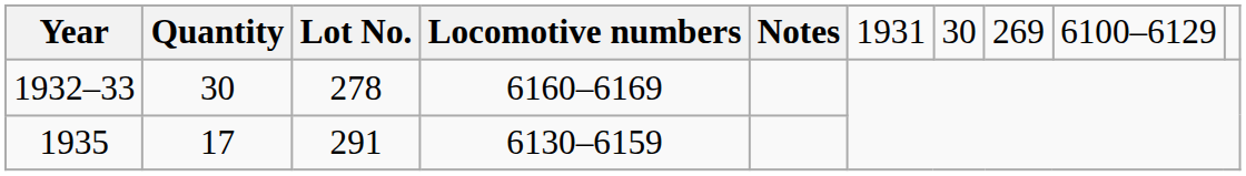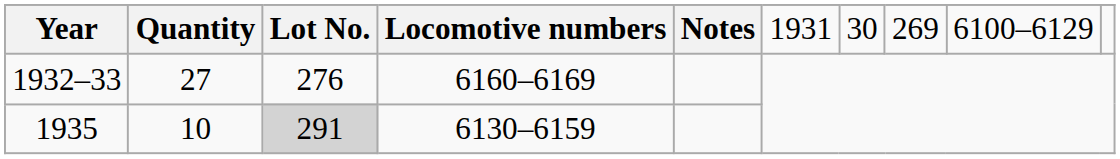1932–33 | column 2: 30 -> 27
1932–33 | column 3: 278 -> 276
1935 | column 2: 17 -> 10
1935 | column 3: no background -> lightgrey background
